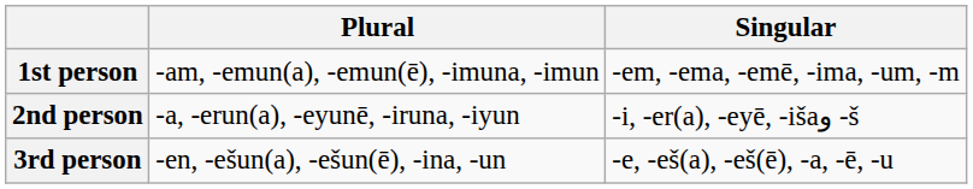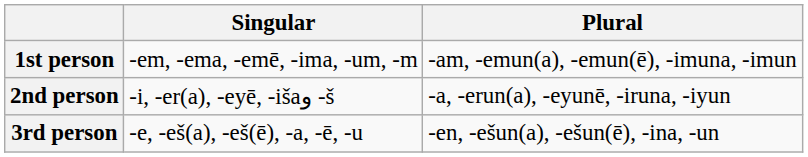columns swapped: Singular <-> Plural
